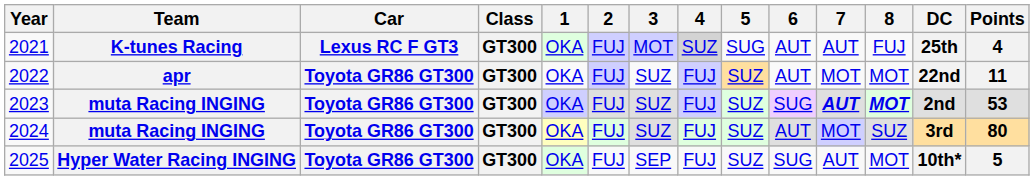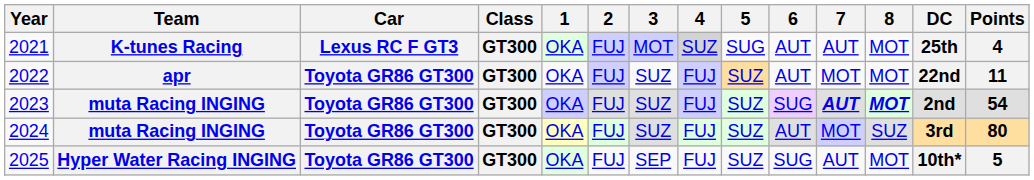2021 | 8: FUJ -> MOT
2023 | Points: 53 -> 54
